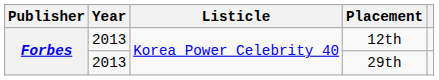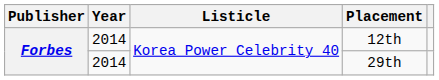12th | Year: 2013 -> 2014
29th | Year: 2013 -> 2014
